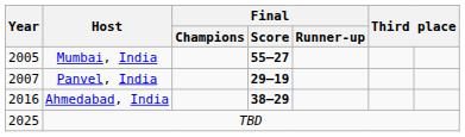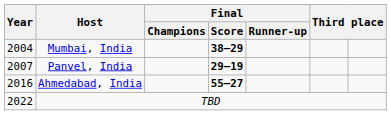Mumbai, India | Year: 2005 -> 2004
Mumbai, India | Final / Score: 55–27 -> 38–29
Ahmedabad, India | Final / Score: 38–29 -> 55–27
TBD | Year: 2025 -> 2022
